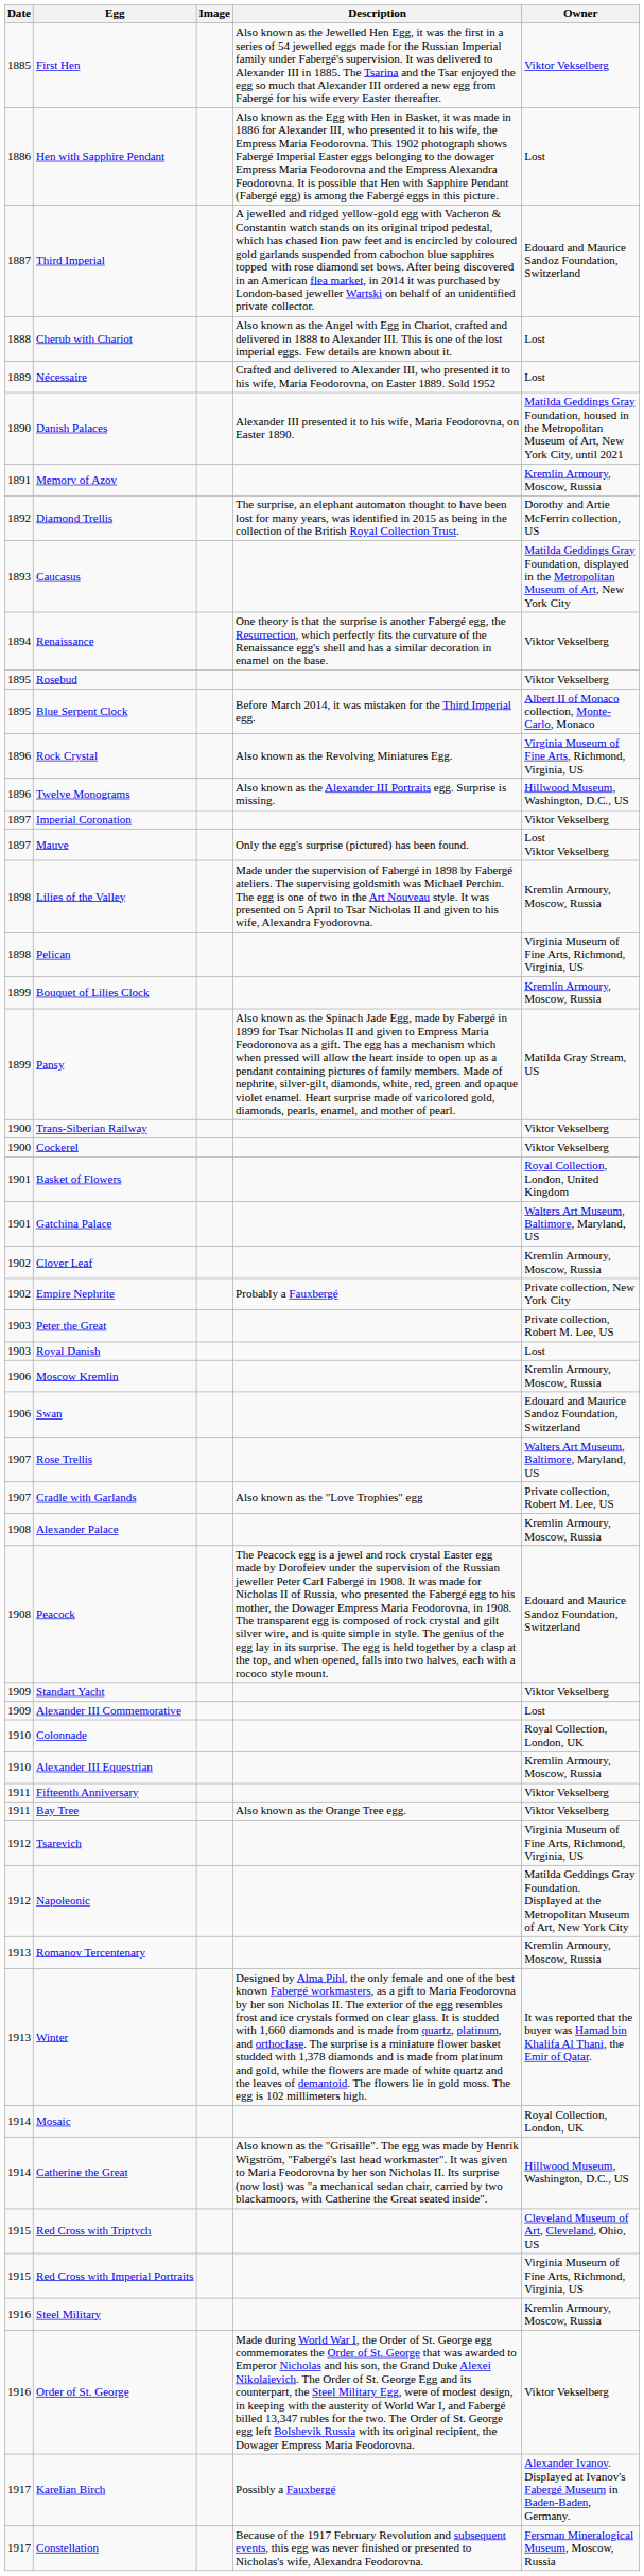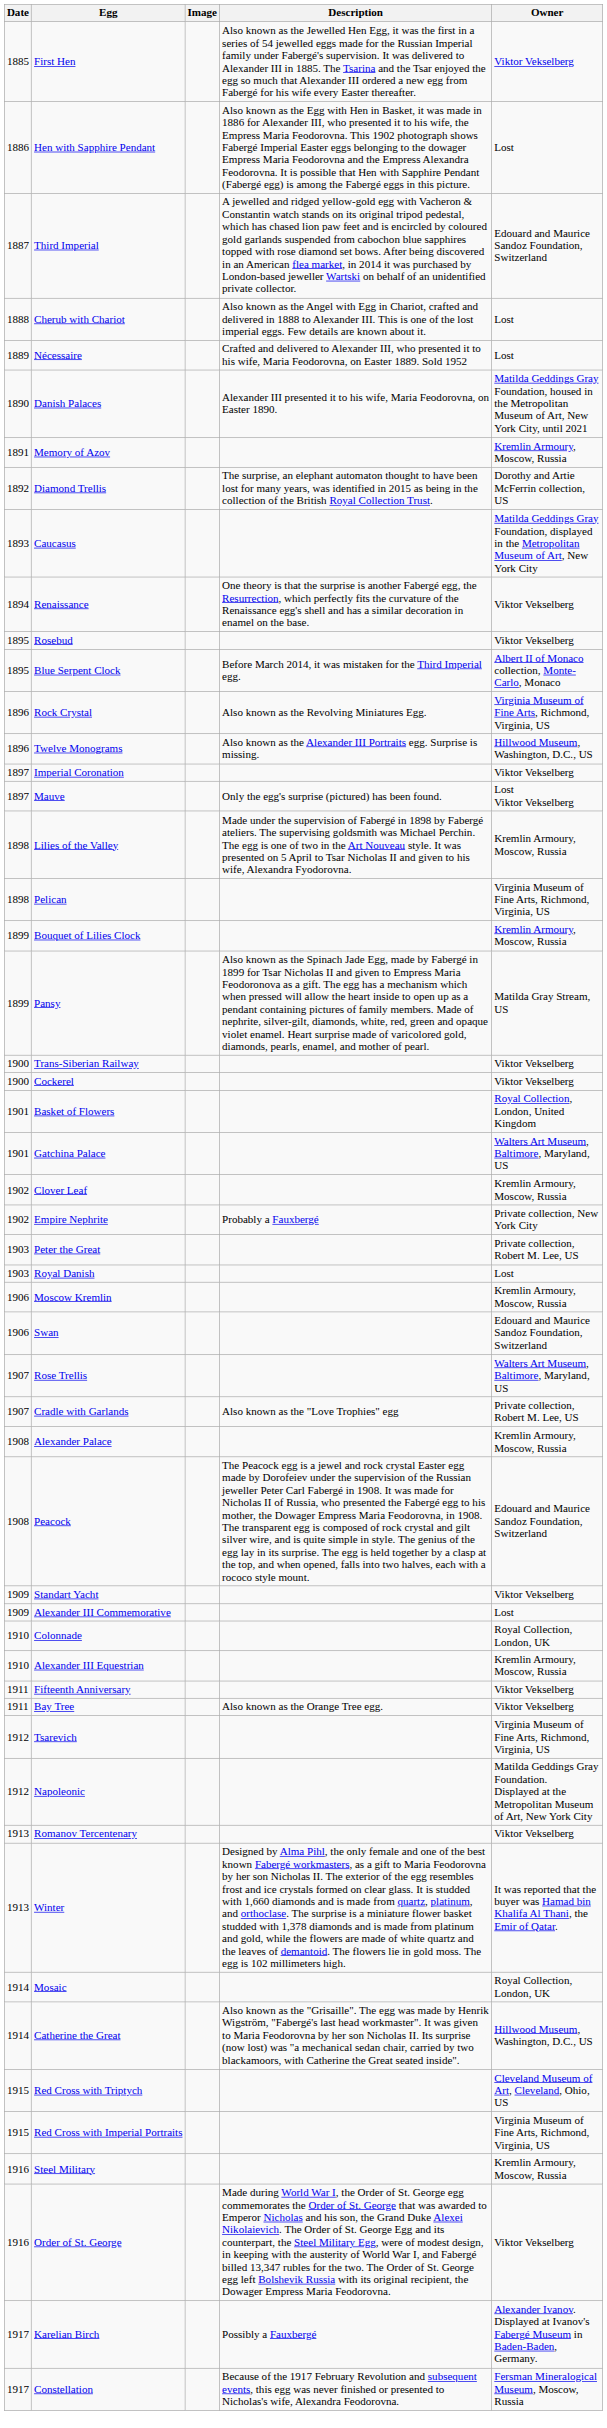Romanov Tercentenary | Owner: Kremlin Armoury, Moscow, Russia -> Viktor Vekselberg
